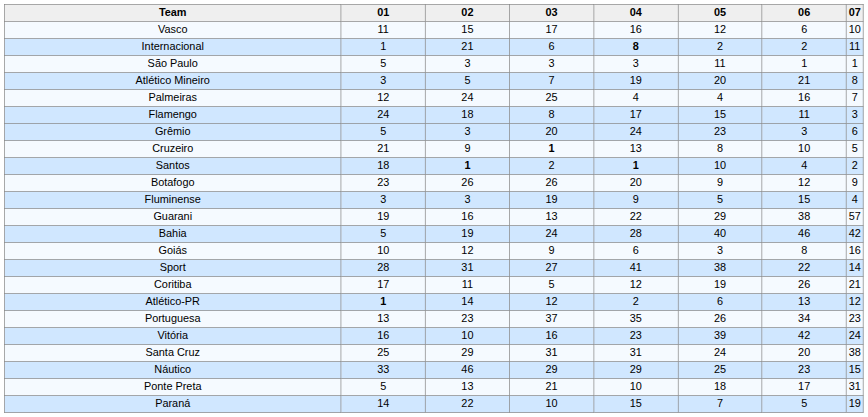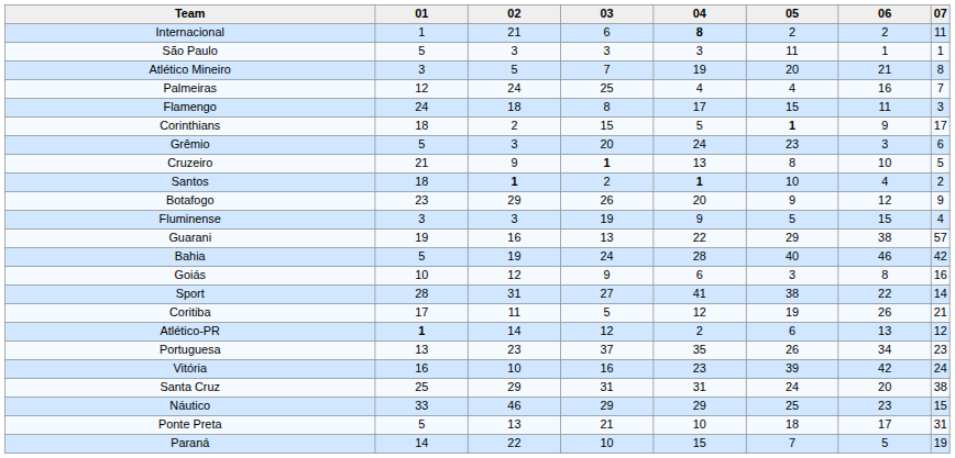- row: Vasco | 11 | 15 | 17 | 16 | 12 | 6 | 10
+ row: Corinthians | 18 | 2 | 15 | 5 | 1 | 9 | 17
Botafogo | 02: 26 -> 29
